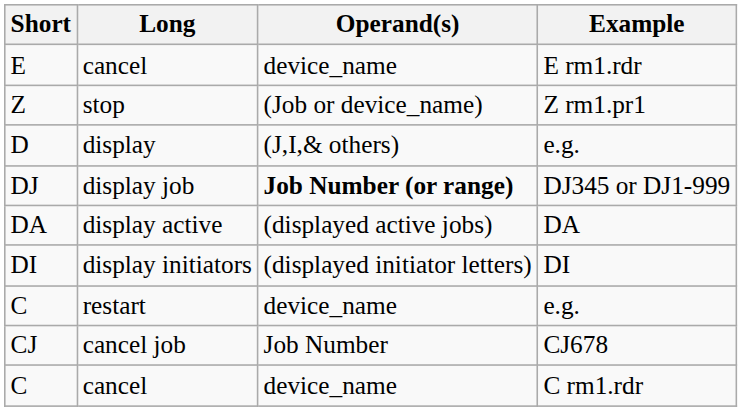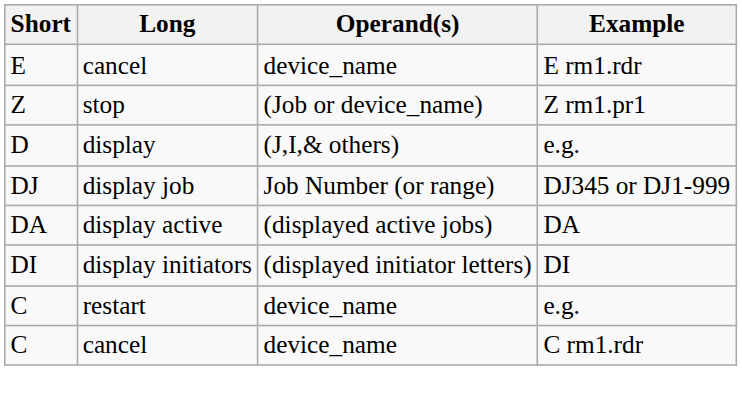DJ | Operand(s): bold -> normal
- row: CJ | cancel job | Job Number | CJ678
